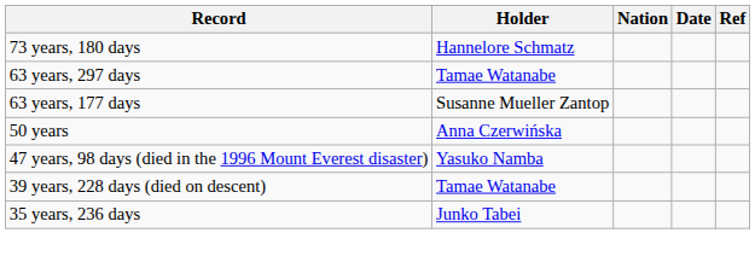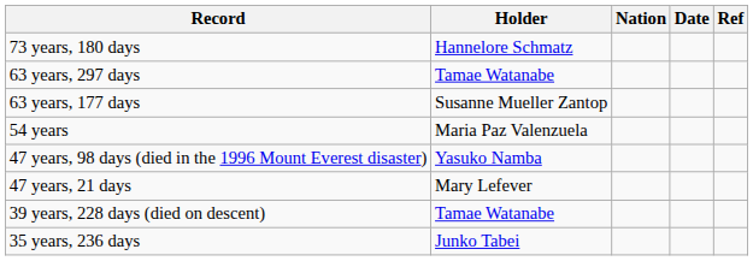+ row: 54 years | Maria Paz Valenzuela
- row: 50 years | Anna Czerwińska
+ row: 47 years, 21 days | Mary Lefever
